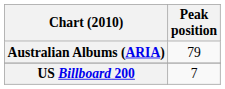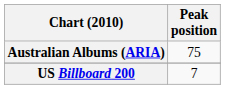Australian Albums (ARIA) | Peak position: 79 -> 75
